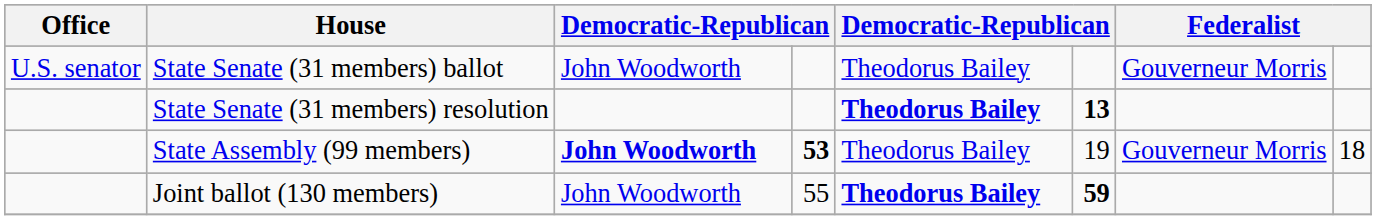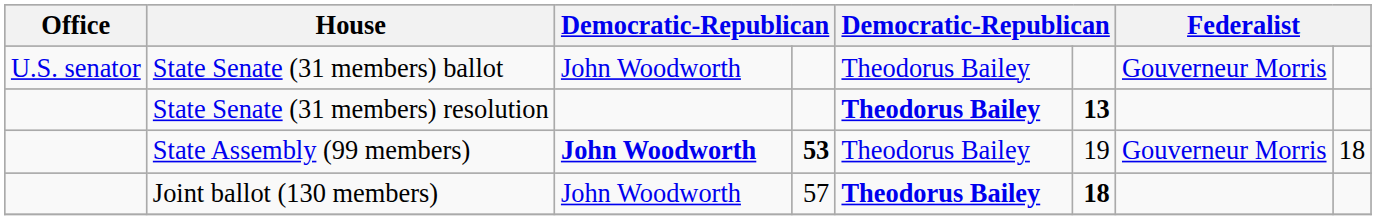Joint ballot (130 members) | column 4: 55 -> 57
Joint ballot (130 members) | column 6: 59 -> 18
